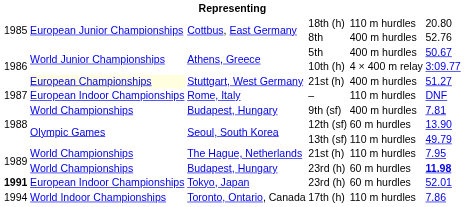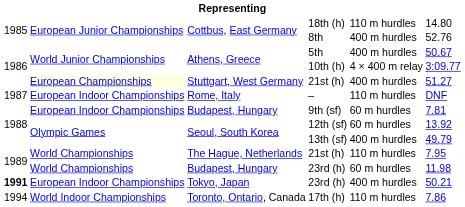18th (h) | column 6: 20.80 -> 14.80
9th (sf) | column 2: World Championships -> European Indoor Championships
9th (sf) | column 5: 400 m hurdles -> 60 m hurdles
12th (sf) | column 6: 13.90 -> 13.92
13th (sf) | column 5: 110 m hurdles -> 400 m hurdles
Budapest, Hungary / 23rd (h) | column 6: bold -> normal
Tokyo, Japan / 23rd (h) | column 5: 60 m hurdles -> 400 m hurdles
Tokyo, Japan / 23rd (h) | column 6: 52.01 -> 50.21
